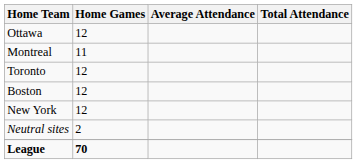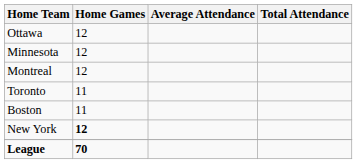+ row: Minnesota | 12
Montreal | Home Games: 11 -> 12
Toronto | Home Games: 12 -> 11
Boston | Home Games: 12 -> 11
New York | Home Games: normal -> bold
- row: Neutral sites | 2
